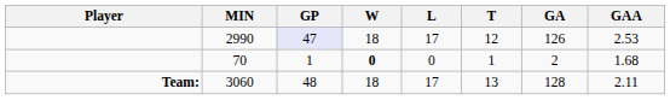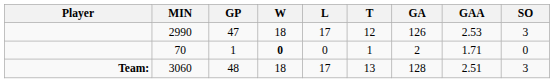+ column: SO | 3 | 0 | 3
2990 | GP: lavender background -> no background
70 | GAA: 1.68 -> 1.71
3060 | GAA: 2.11 -> 2.51
